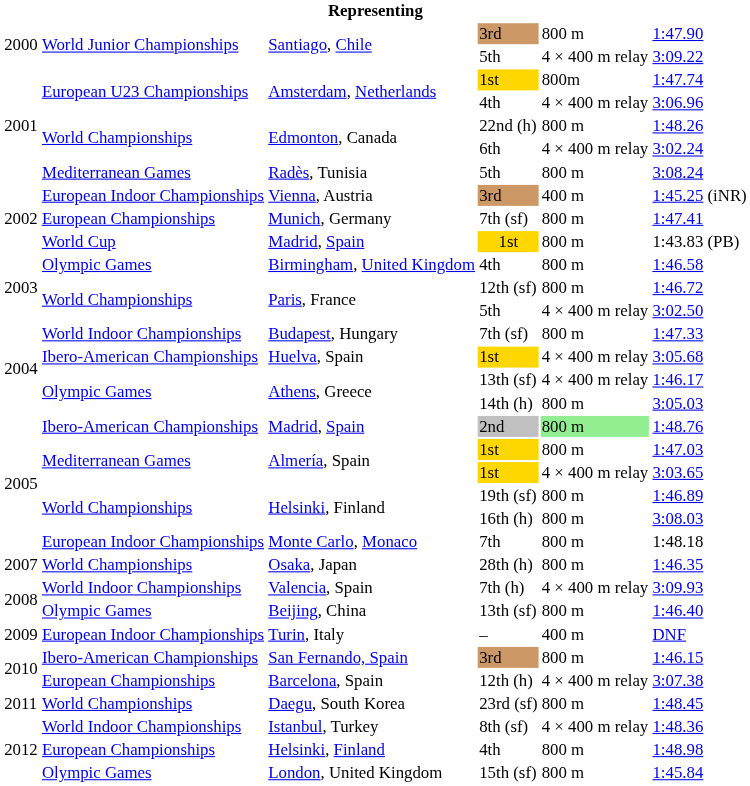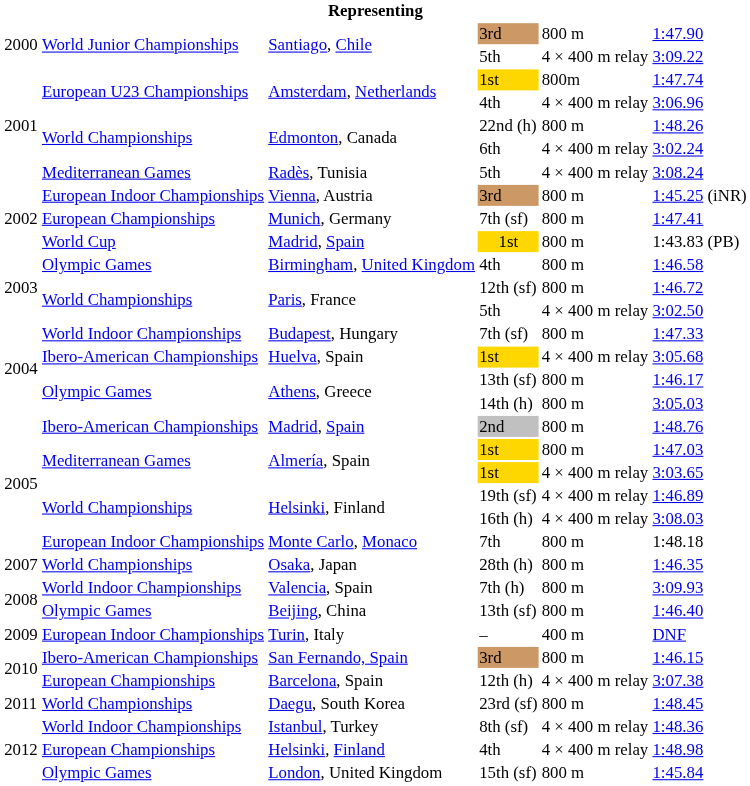Radès, Tunisia | column 5: 800 m -> 4 × 400 m relay
Vienna, Austria | column 5: 400 m -> 800 m
Athens, Greece / 13th (sf) | column 5: 4 × 400 m relay -> 800 m
Madrid, Spain / 2nd | column 5: lightgreen background -> no background
Helsinki, Finland / 19th (sf) | column 5: 800 m -> 4 × 400 m relay
Helsinki, Finland / 16th (h) | column 5: 800 m -> 4 × 400 m relay
Valencia, Spain | column 5: 4 × 400 m relay -> 800 m
Helsinki, Finland / 4th | column 5: 800 m -> 4 × 400 m relay
